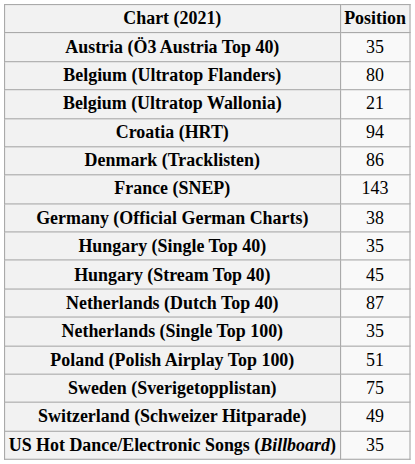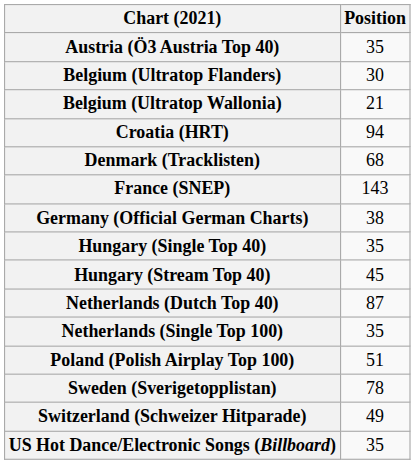Belgium (Ultratop Flanders) | Position: 80 -> 30
Denmark (Tracklisten) | Position: 86 -> 68
Sweden (Sverigetopplistan) | Position: 75 -> 78
